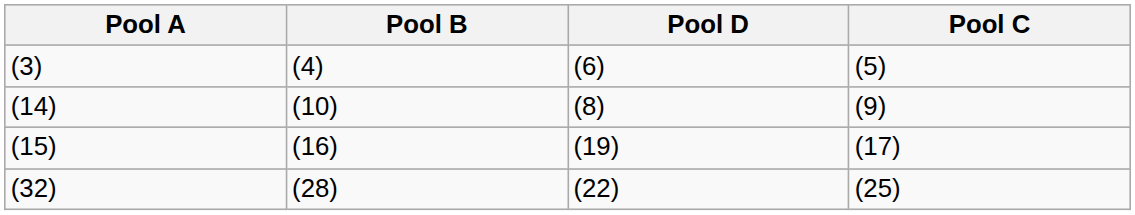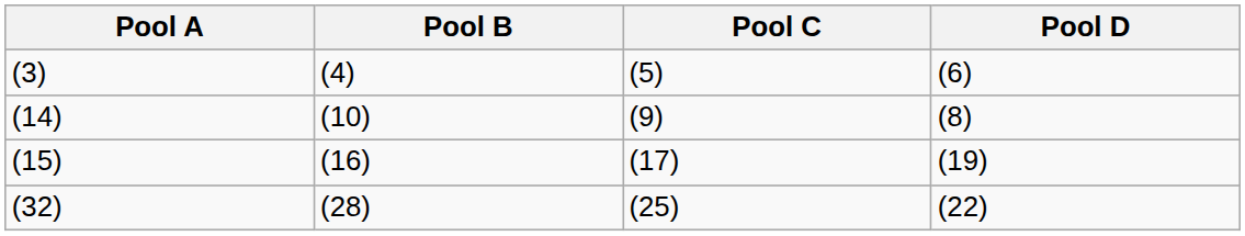columns swapped: Pool C <-> Pool D
